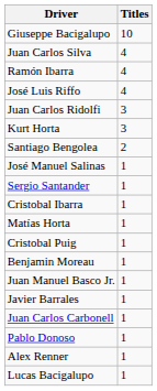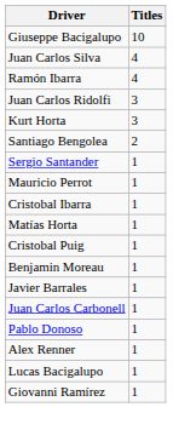- row: José Luis Riffo | 4
- row: José Manuel Salinas | 1
+ row: Mauricio Perrot | 1
- row: Juan Manuel Basco Jr. | 1
+ row: Giovanni Ramírez | 1
